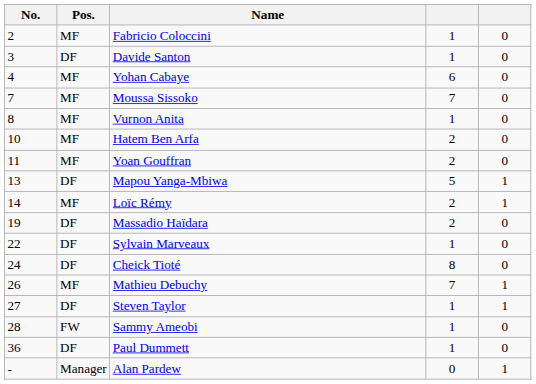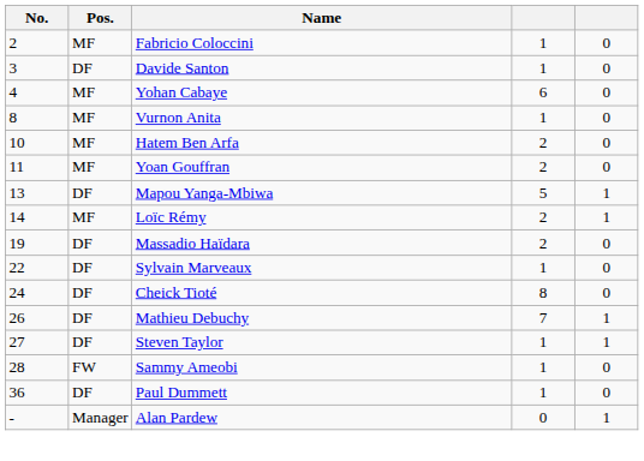- row: 7 | MF | Moussa Sissoko | 7 | 0
Mathieu Debuchy | Pos.: MF -> DF
